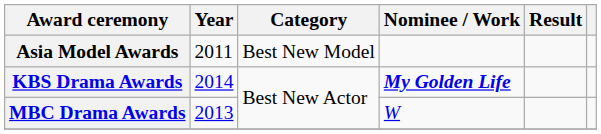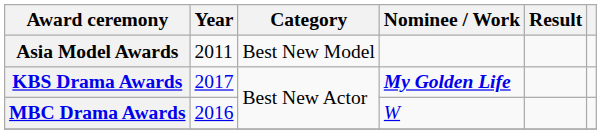KBS Drama Awards | Year: 2014 -> 2017
MBC Drama Awards | Year: 2013 -> 2016
